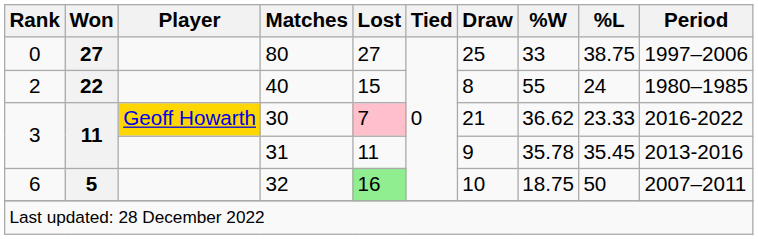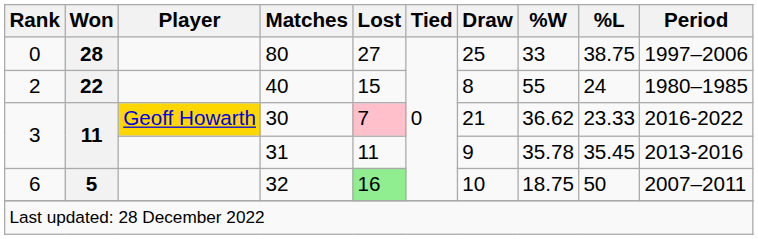80 | Won: 27 -> 28
